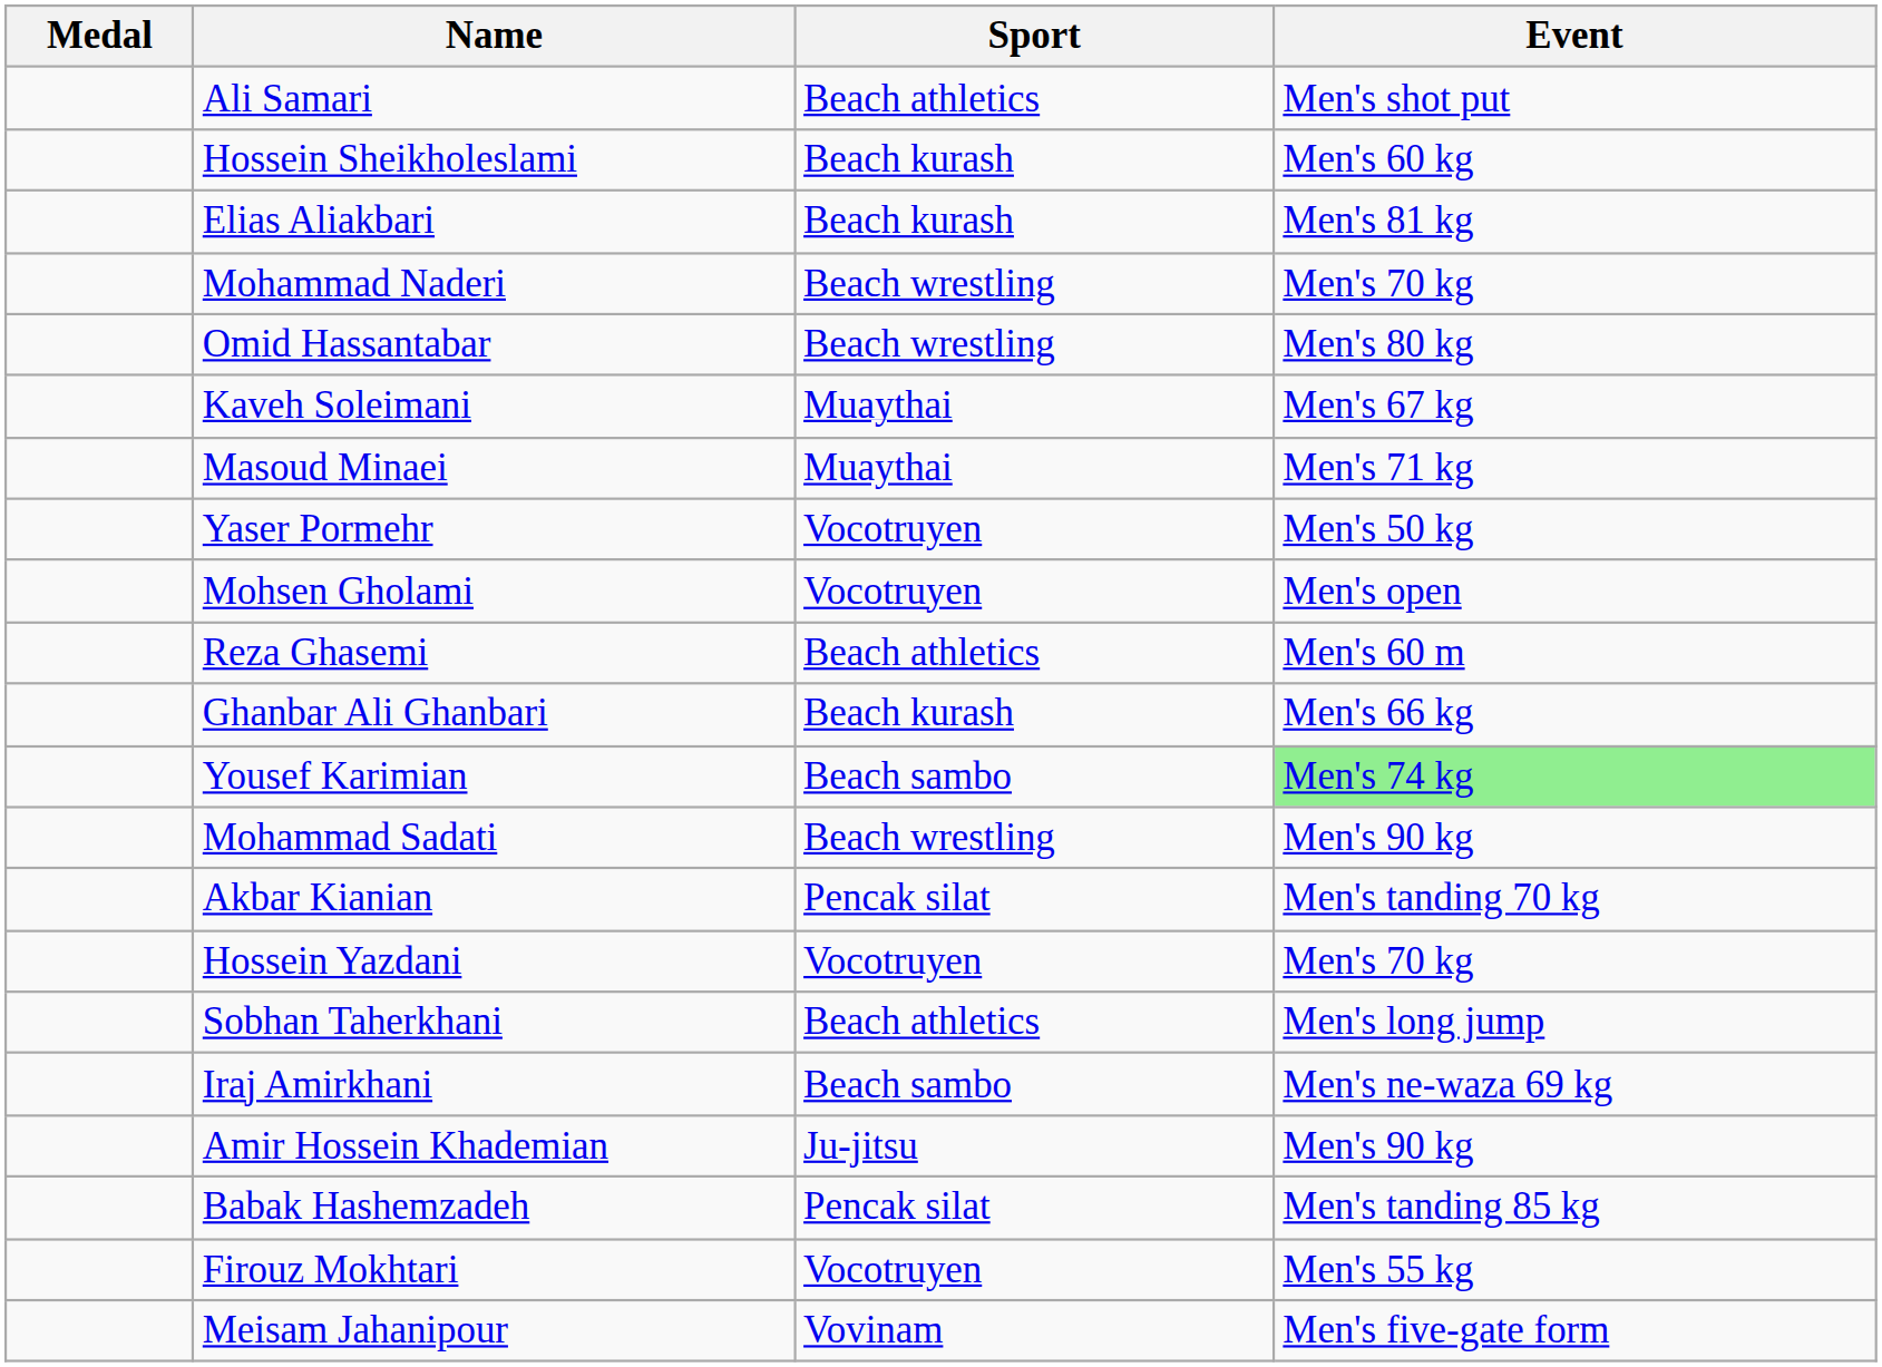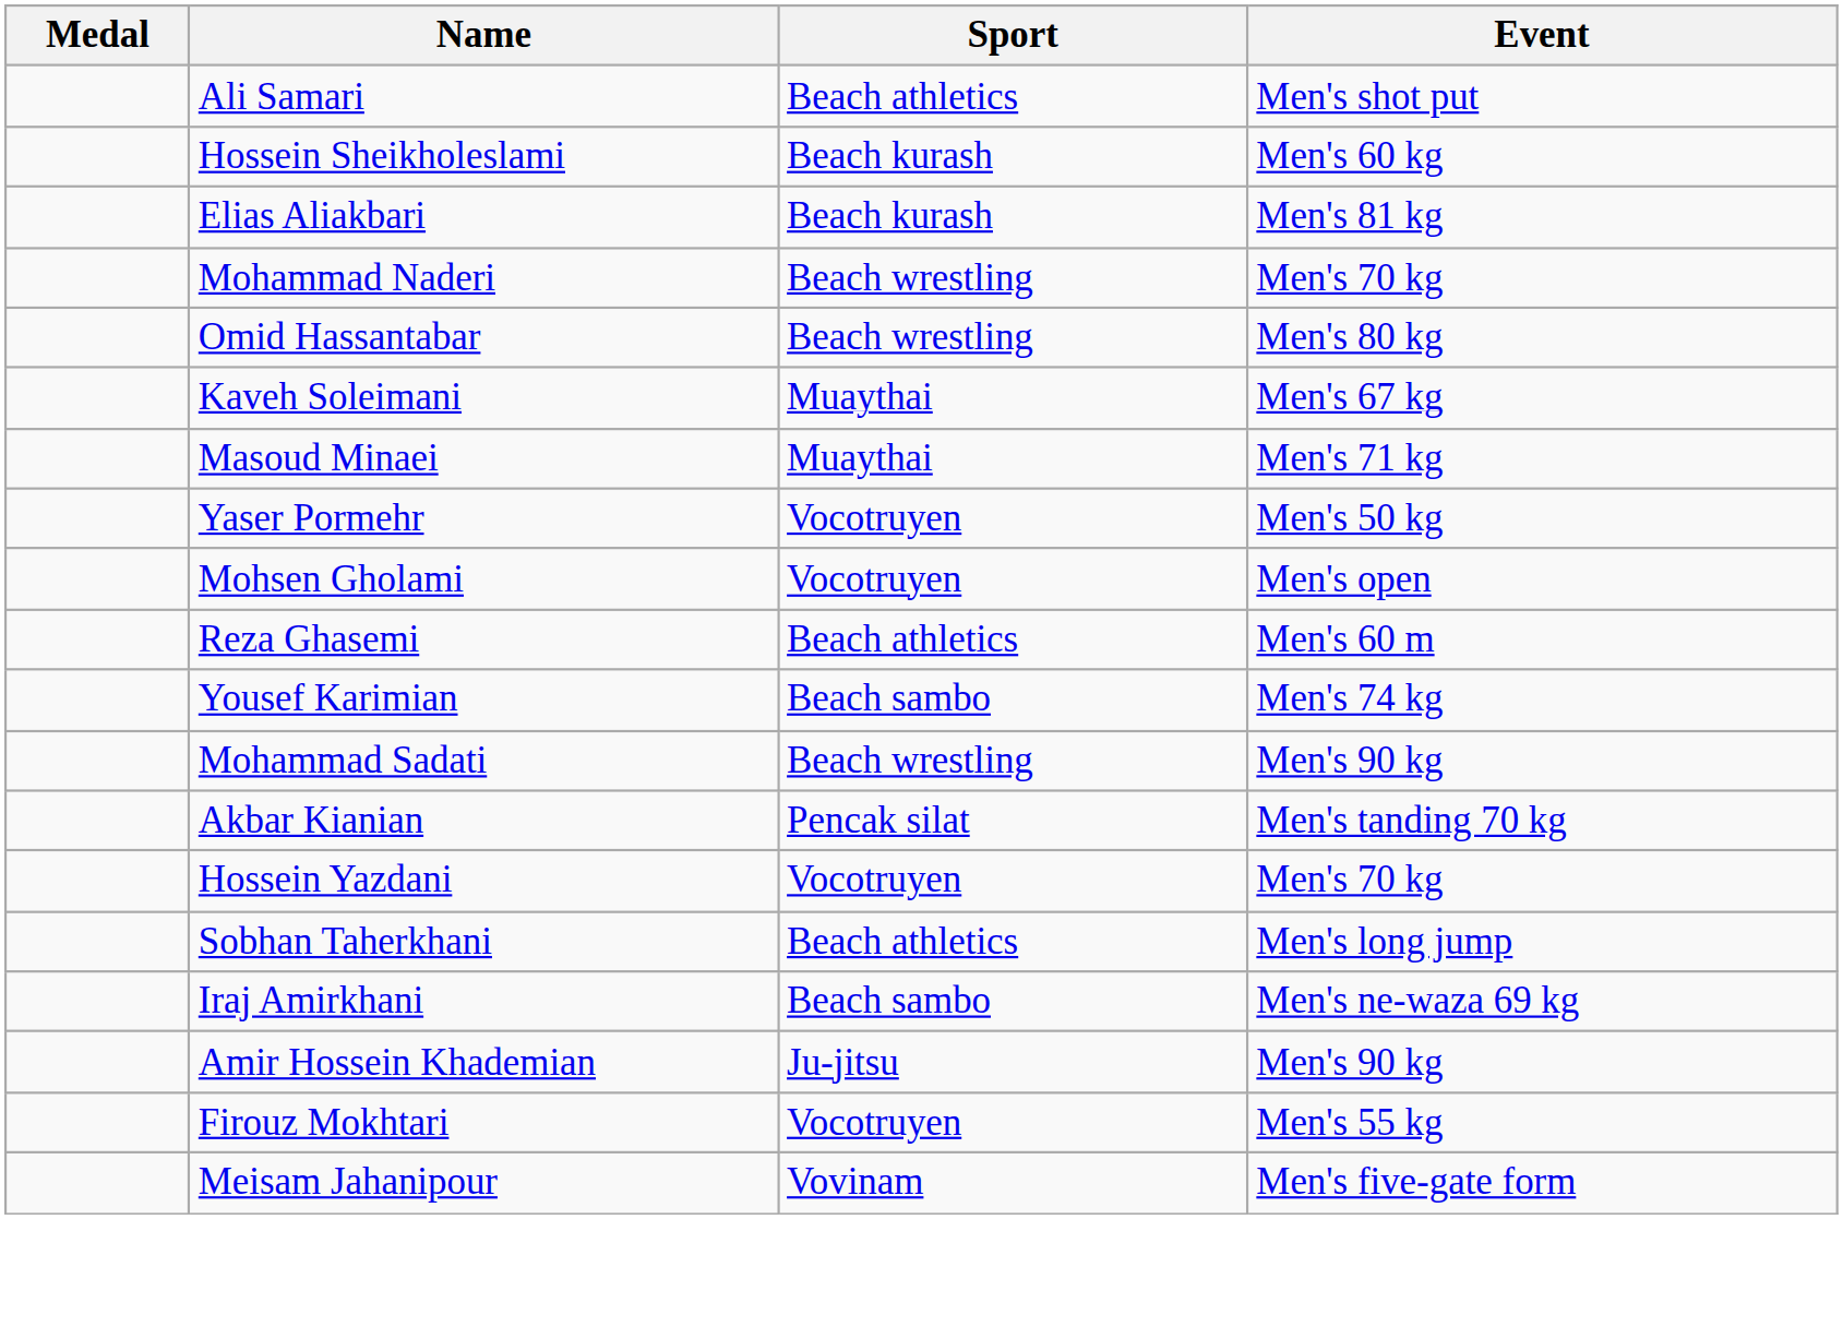- row: Ghanbar Ali Ghanbari | Beach kurash | Men's 66 kg
Yousef Karimian | Event: lightgreen background -> no background
- row: Babak Hashemzadeh | Pencak silat | Men's tanding 85 kg
